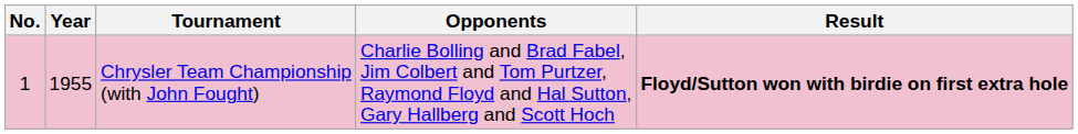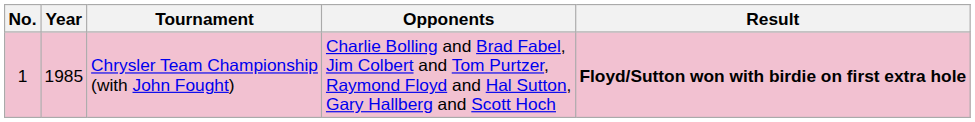Chrysler Team Championship (with John Fought) | Year: 1955 -> 1985
